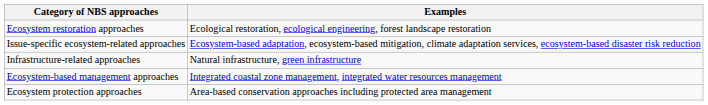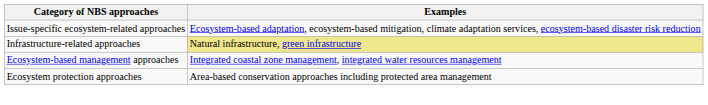- row: Ecosystem restoration approaches | Ecological restoration, ecological engineering, forest landscape restoration
Infrastructure-related approaches | Examples: no background -> khaki background
